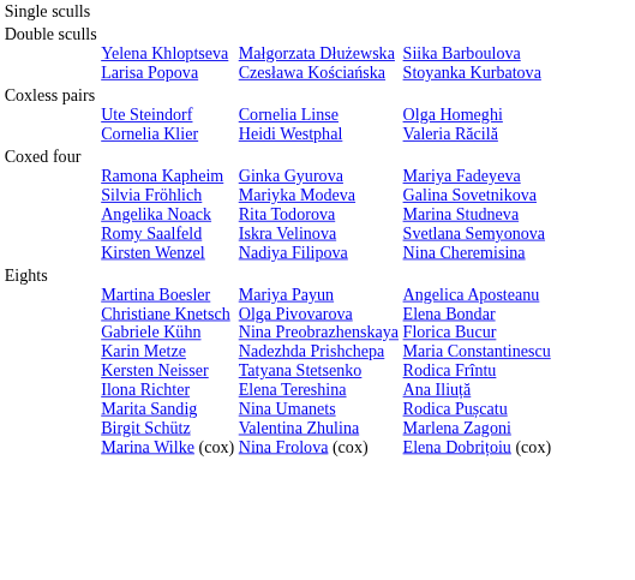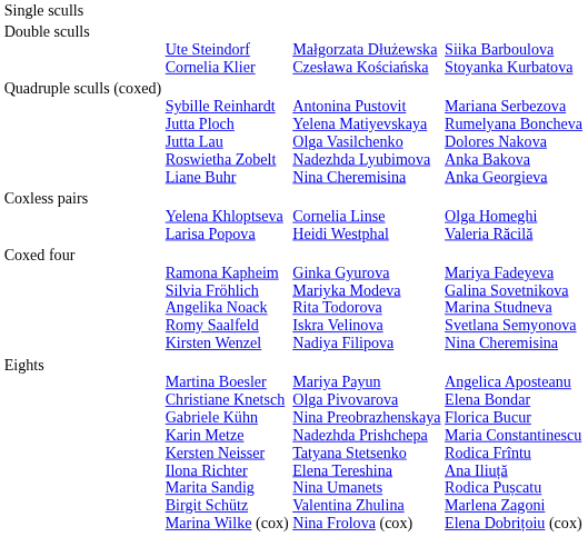Double sculls | column 2: Yelena Khloptseva Larisa Popova -> Ute Steindorf Cornelia Klier
+ row: Quadruple sculls (coxed) | Sybille Reinhardt Jutta Ploch Jutta Lau Roswietha Zobelt Liane Buhr | Antonina Pustovit Yelena Matiyevskaya Olga Vasilchenko Nadezhda Lyubimova Nina Cheremisina | Mariana Serbezova Rumelyana Boncheva Dolores Nakova Anka Bakova Anka Georgieva
Coxless pairs | column 2: Ute Steindorf Cornelia Klier -> Yelena Khloptseva Larisa Popova
